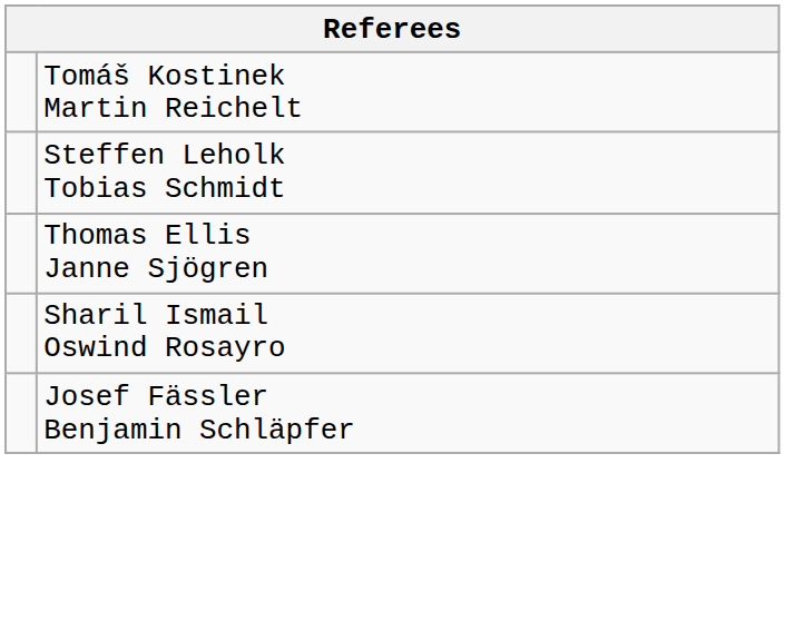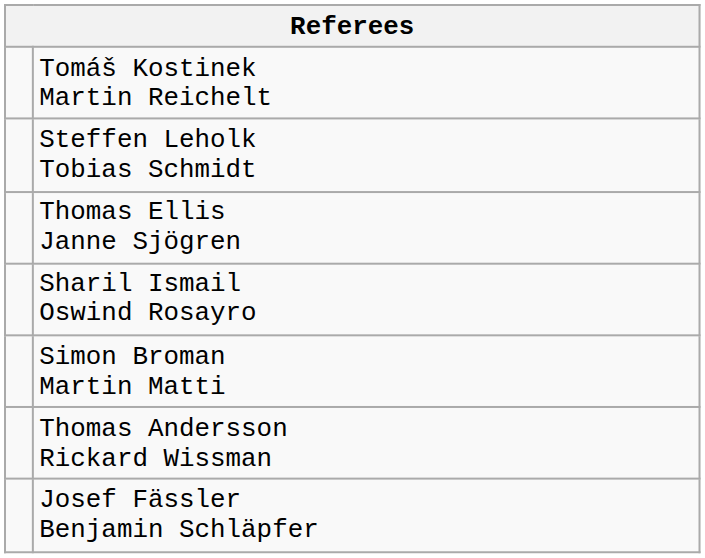+ row: Simon Broman Martin Matti
+ row: Thomas Andersson Rickard Wissman
